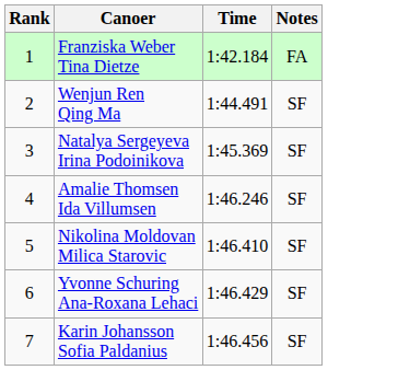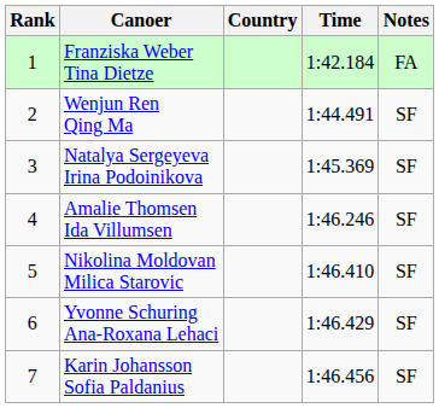+ column: Country
